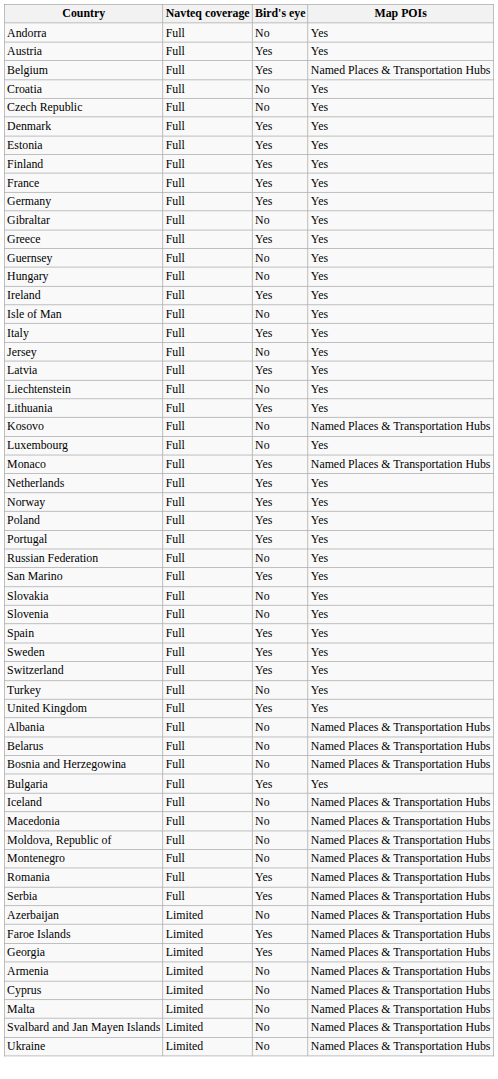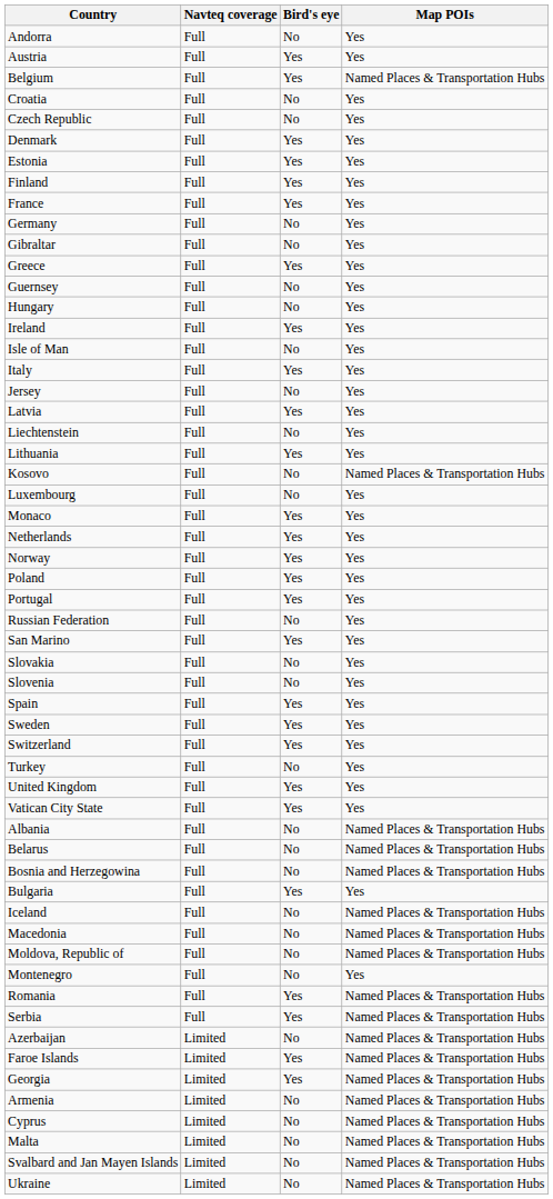Germany | Bird's eye: Yes -> No
Monaco | Map POIs: Named Places & Transportation Hubs -> Yes
+ row: Vatican City State | Full | Yes | Yes
Montenegro | Map POIs: Named Places & Transportation Hubs -> Yes
